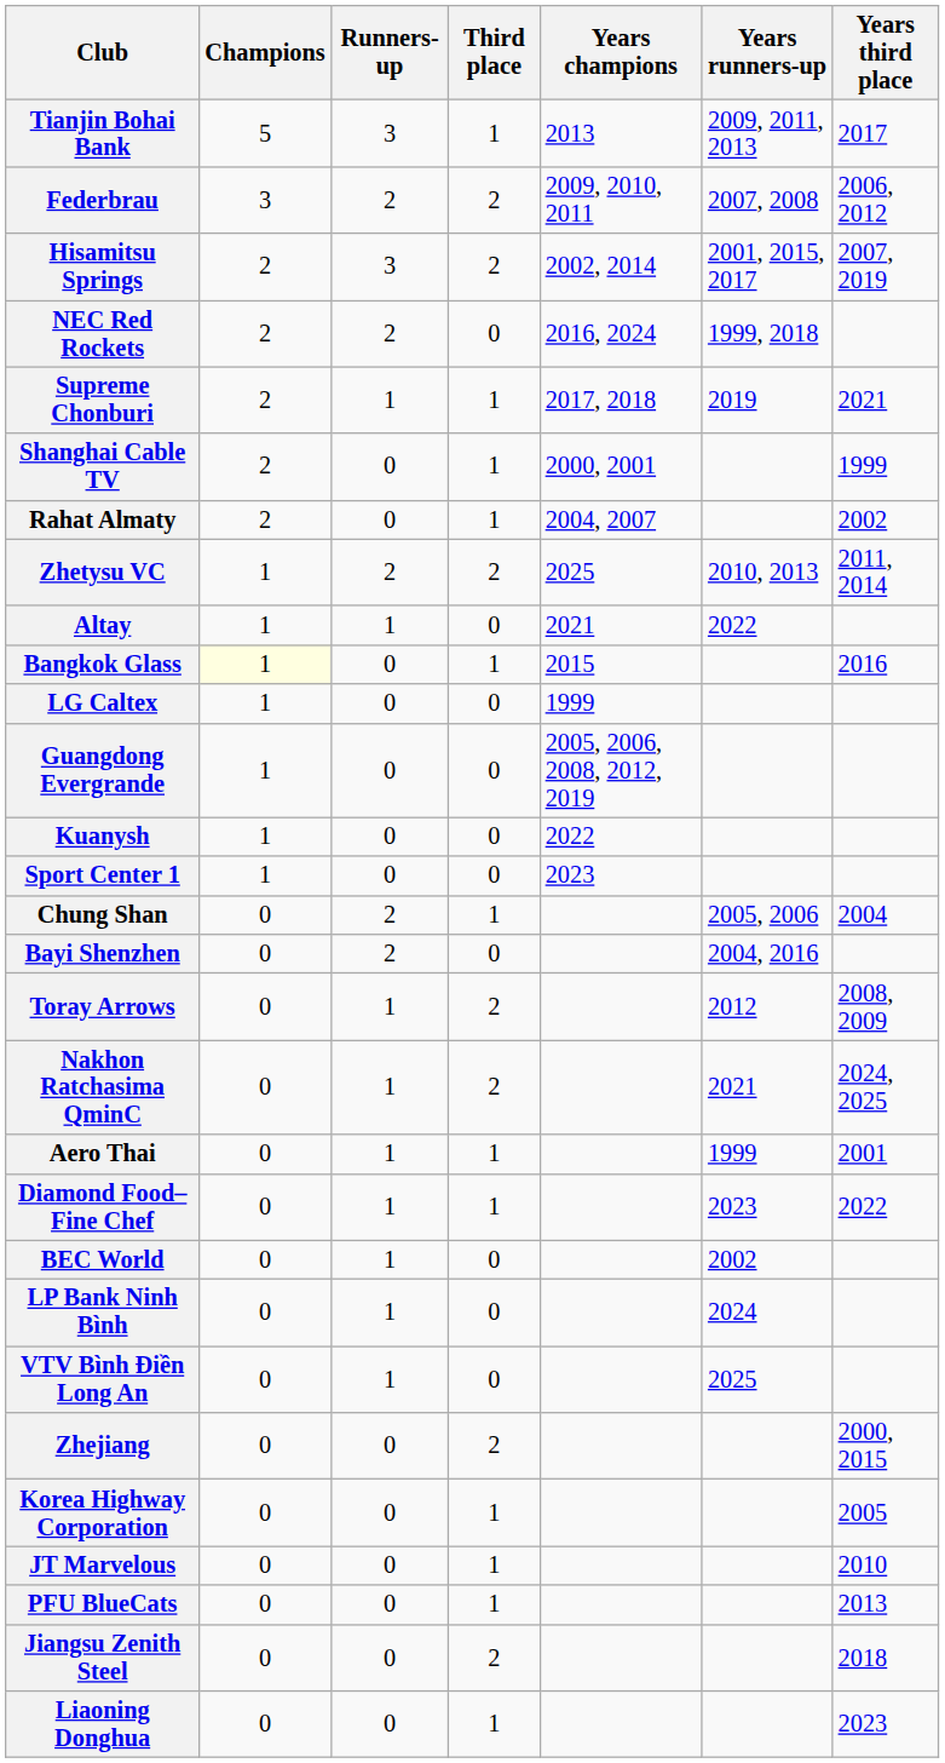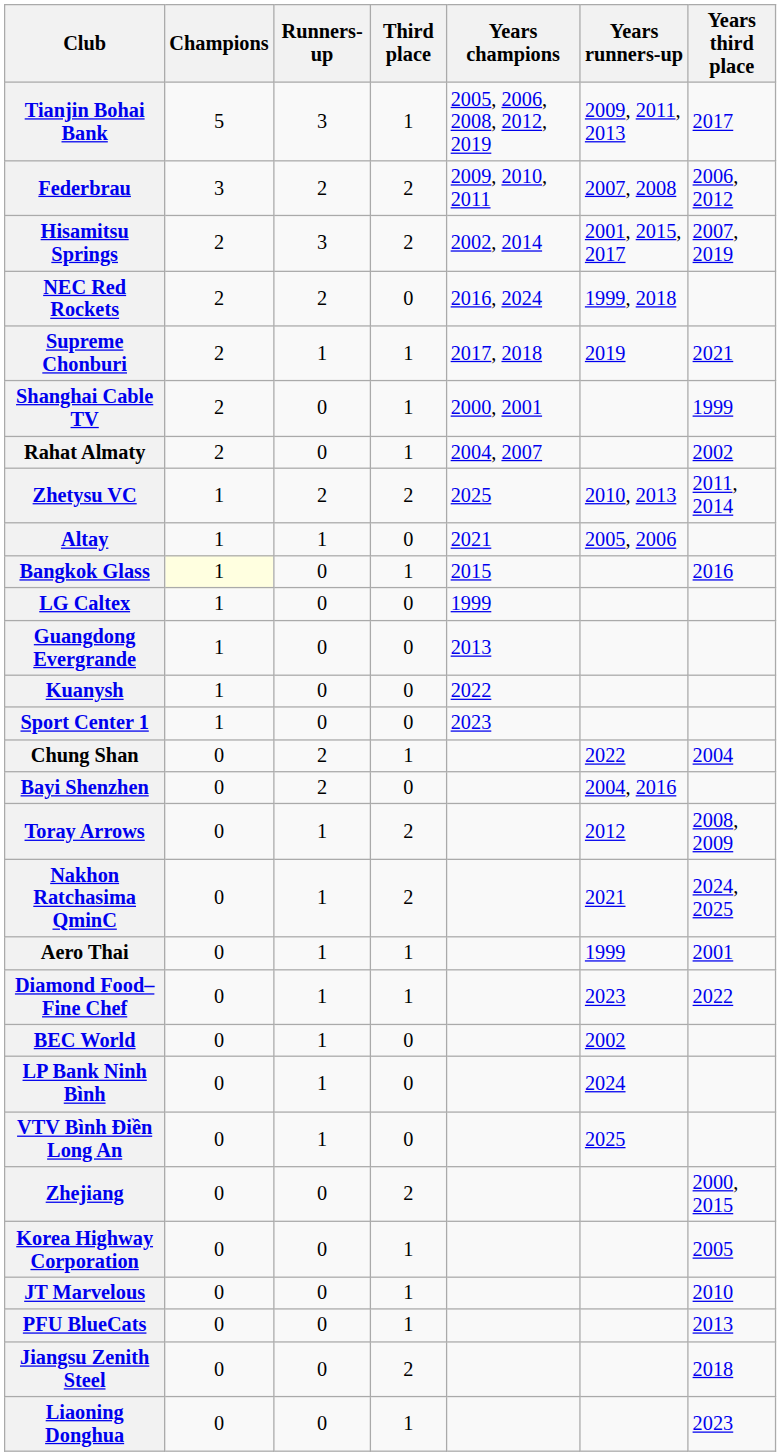Tianjin Bohai Bank | Years champions: 2013 -> 2005, 2006, 2008, 2012, 2019
Altay | Years runners-up: 2022 -> 2005, 2006
Guangdong Evergrande | Years champions: 2005, 2006, 2008, 2012, 2019 -> 2013
Chung Shan | Years runners-up: 2005, 2006 -> 2022
